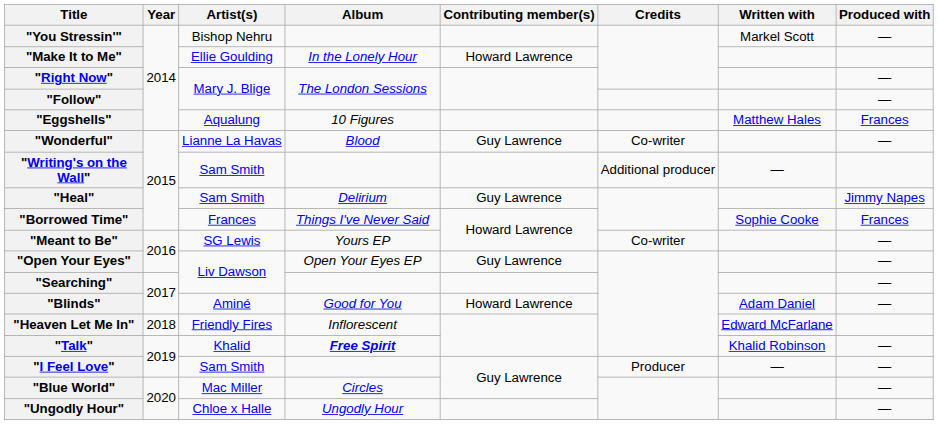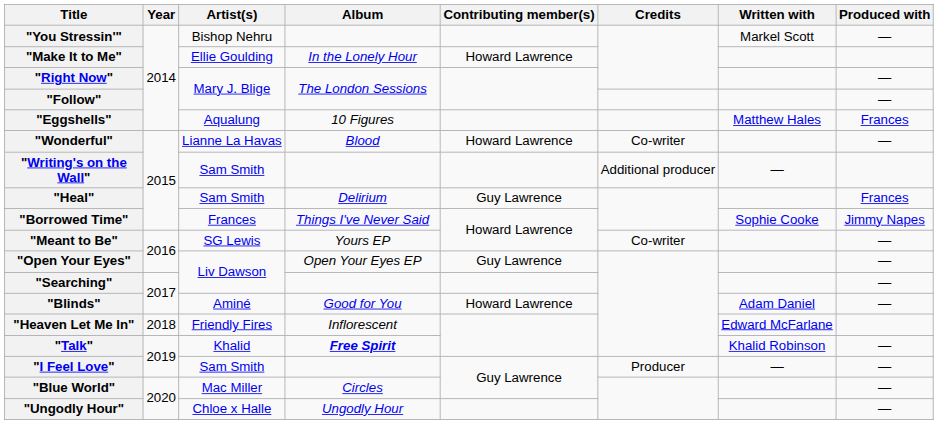"Wonderful" | Contributing member(s): Guy Lawrence -> Howard Lawrence
"Heal" | Produced with: Jimmy Napes -> Frances
"Borrowed Time" | Produced with: Frances -> Jimmy Napes
